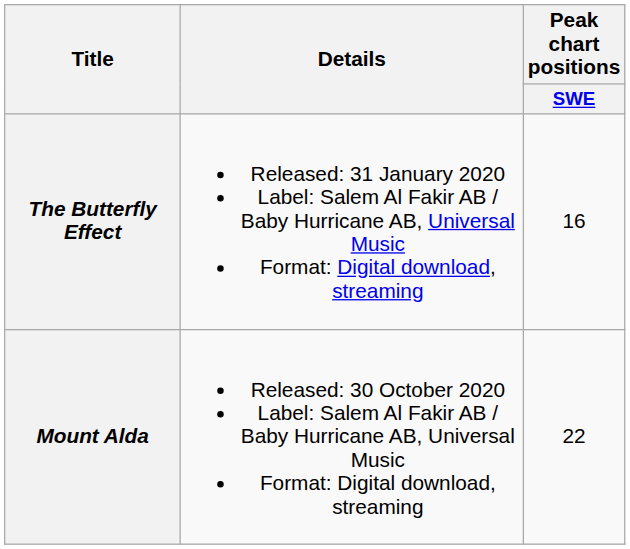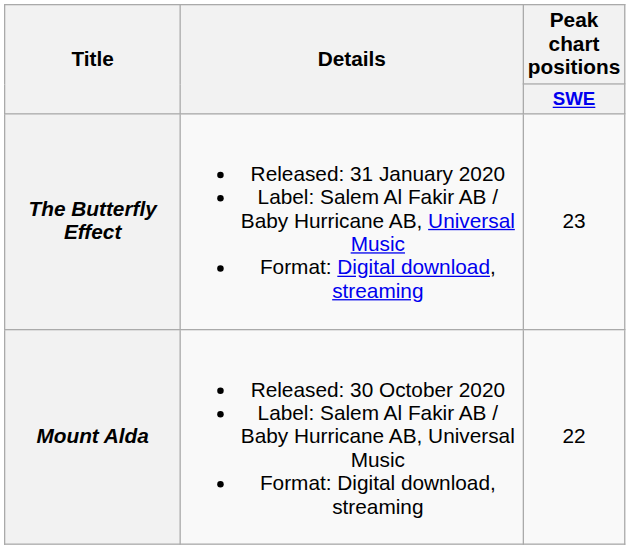The Butterfly Effect | Peak chart positions / SWE: 16 -> 23
